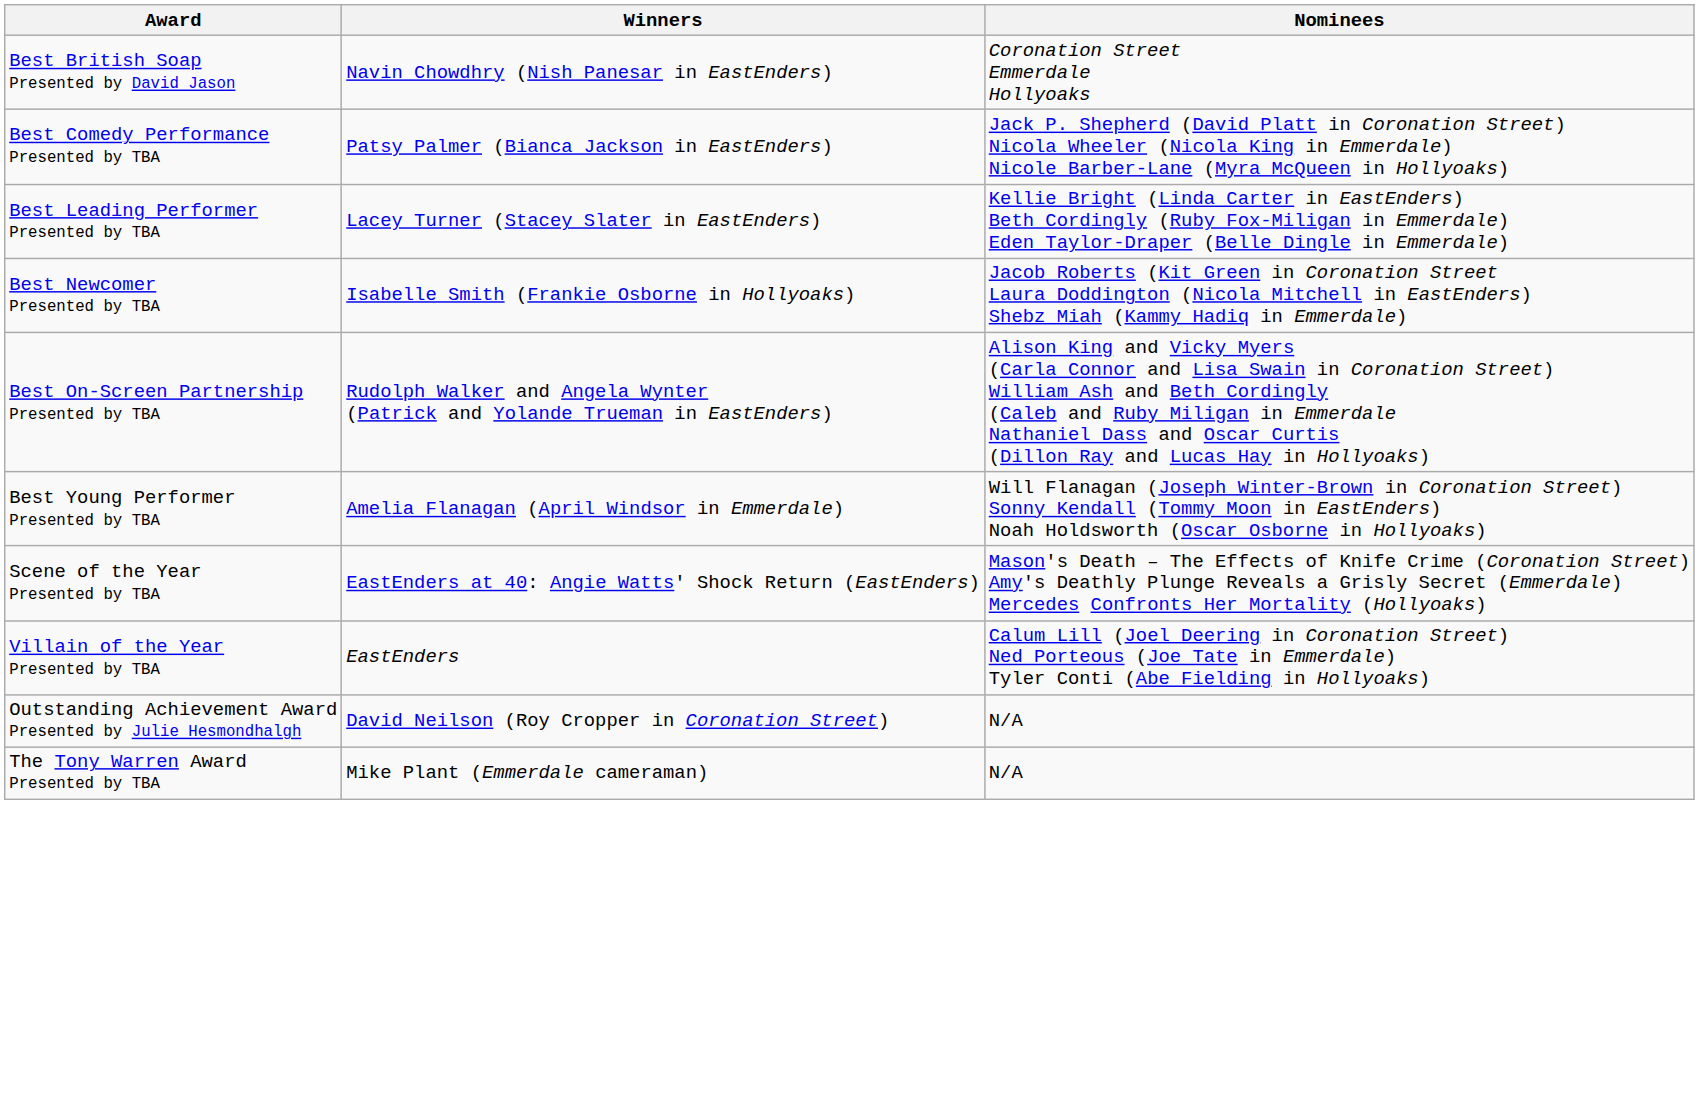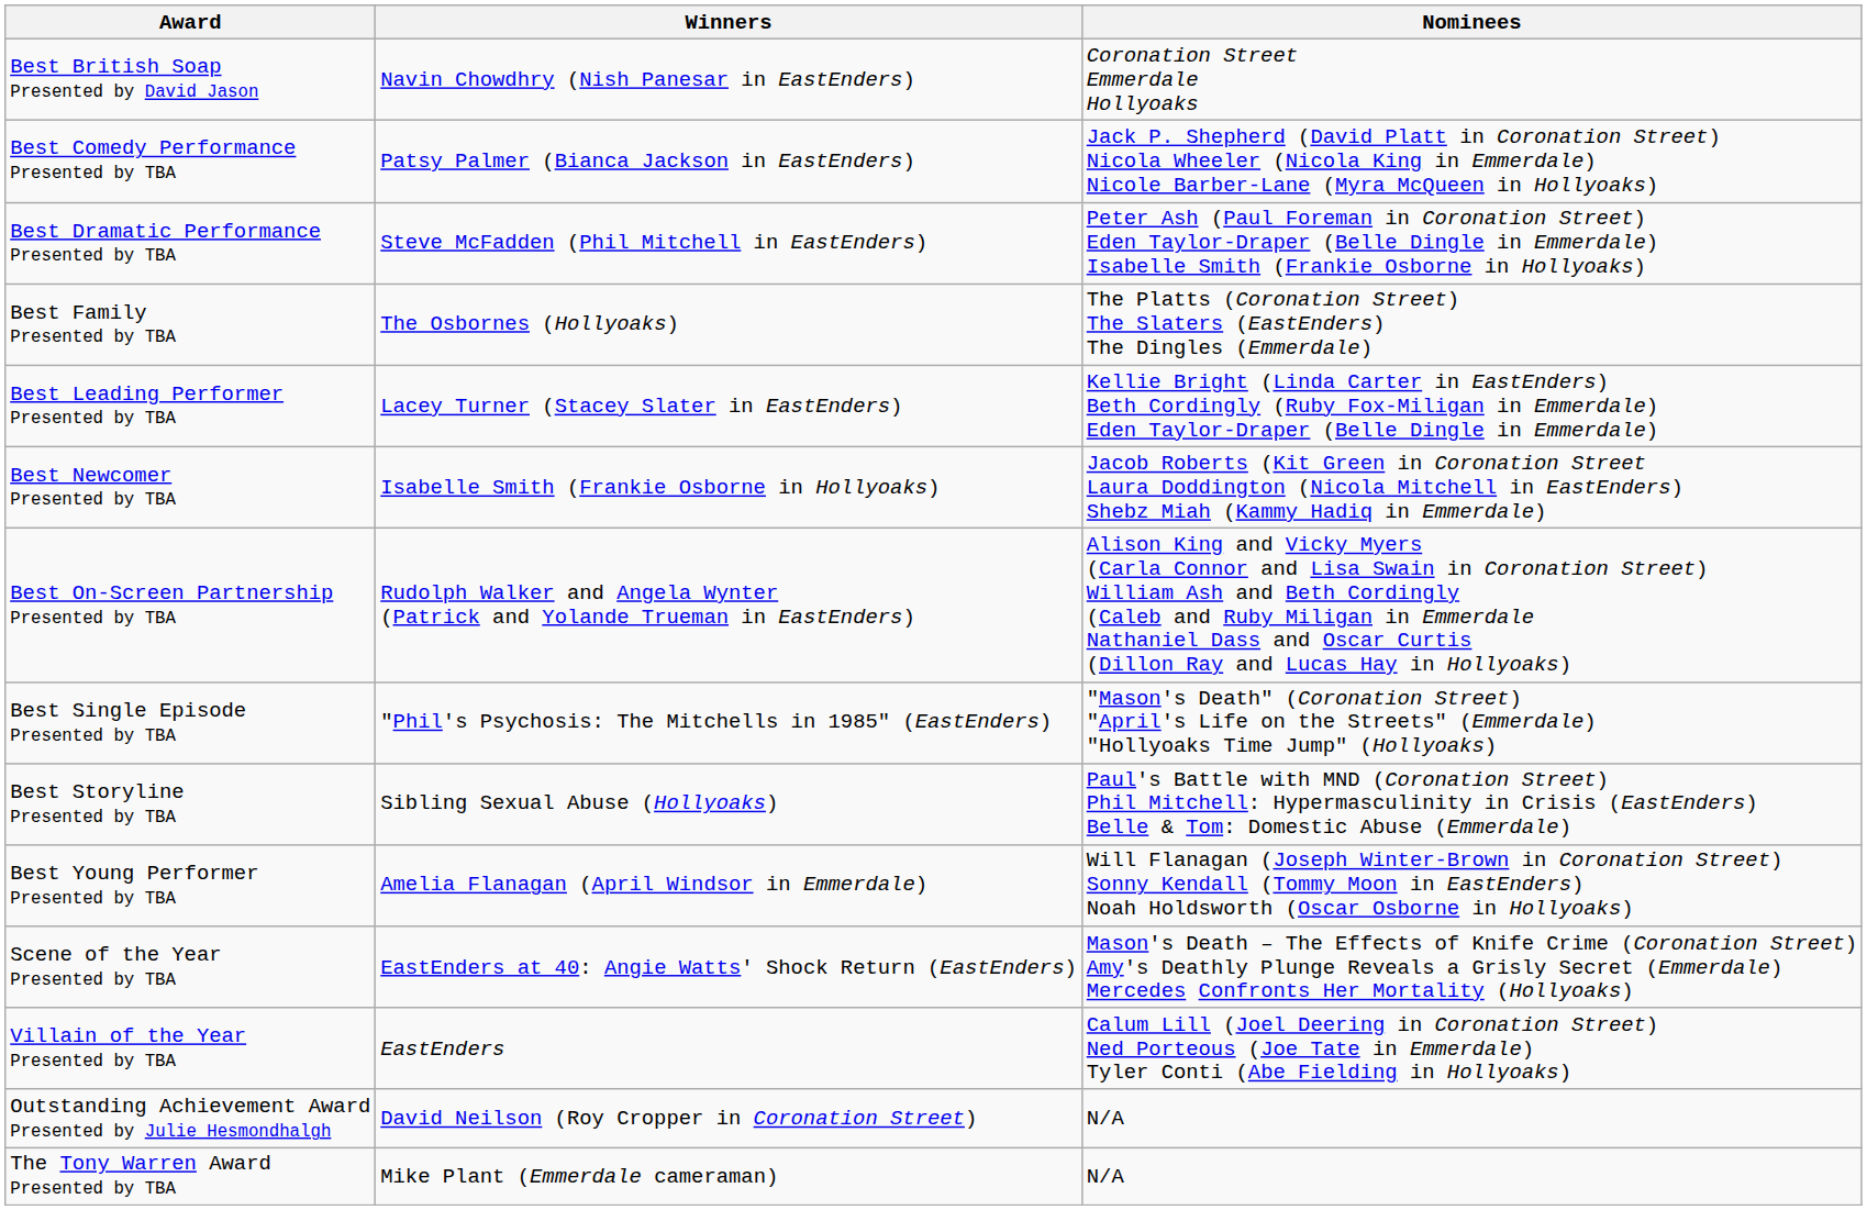+ row: Best Dramatic Performance Presented by TBA | Steve McFadden (Phil Mitchell in EastEnders) | Peter Ash (Paul Foreman in Coronation Street) Eden Taylor-Draper (Belle Dingle in Emmerdale) Isabelle Smith (Frankie Osborne in Hollyoaks)
+ row: Best Family Presented by TBA | The Osbornes (Hollyoaks) | The Platts (Coronation Street) The Slaters (EastEnders) The Dingles (Emmerdale)
+ row: Best Single Episode Presented by TBA | "Phil's Psychosis: The Mitchells in 1985" (EastEnders) | "Mason's Death" (Coronation Street) "April's Life on the Streets" (Emmerdale) "Hollyoaks Time Jump" (Hollyoaks)
+ row: Best Storyline Presented by TBA | Sibling Sexual Abuse (Hollyoaks) | Paul's Battle with MND (Coronation Street) Phil Mitchell: Hypermasculinity in Crisis (EastEnders) Belle & Tom: Domestic Abuse (Emmerdale)
